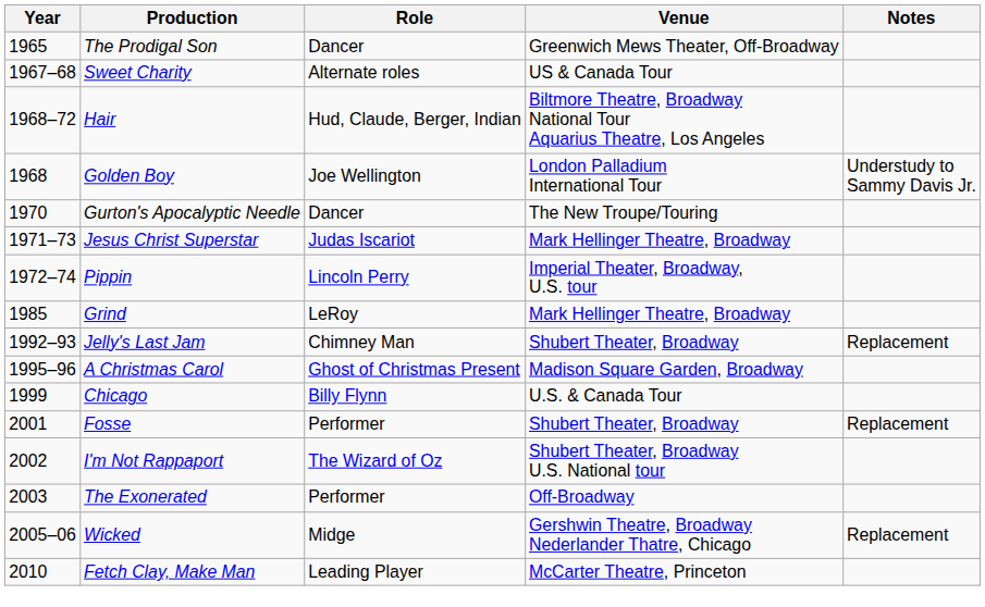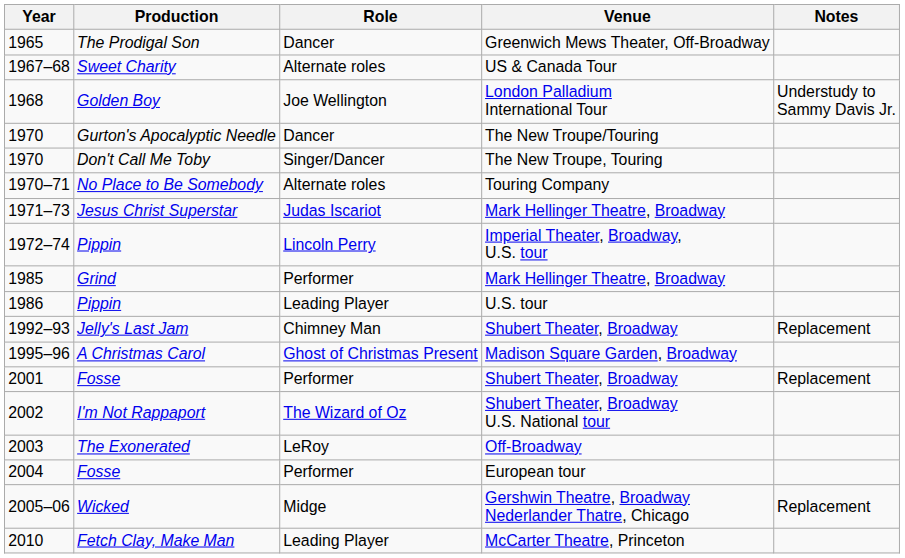- row: 1968–72 | Hair | Hud, Claude, Berger, Indian | Biltmore Theatre, Broadway National Tour Aquarius Theatre, Los Angeles
+ row: 1970 | Don't Call Me Toby | Singer/Dancer | The New Troupe, Touring
+ row: 1970–71 | No Place to Be Somebody | Alternate roles | Touring Company
Grind | Role: LeRoy -> Performer
+ row: 1986 | Pippin | Leading Player | U.S. tour
- row: 1999 | Chicago | Billy Flynn | U.S. & Canada Tour
The Exonerated | Role: Performer -> LeRoy
+ row: 2004 | Fosse | Performer | European tour
